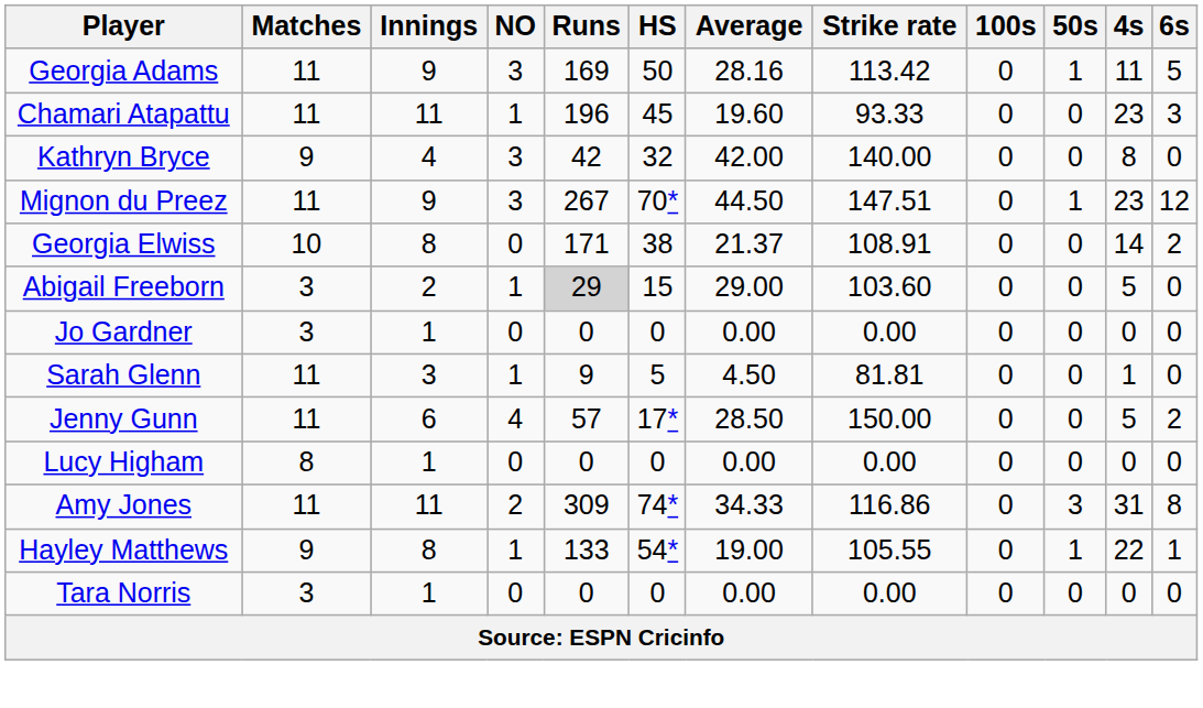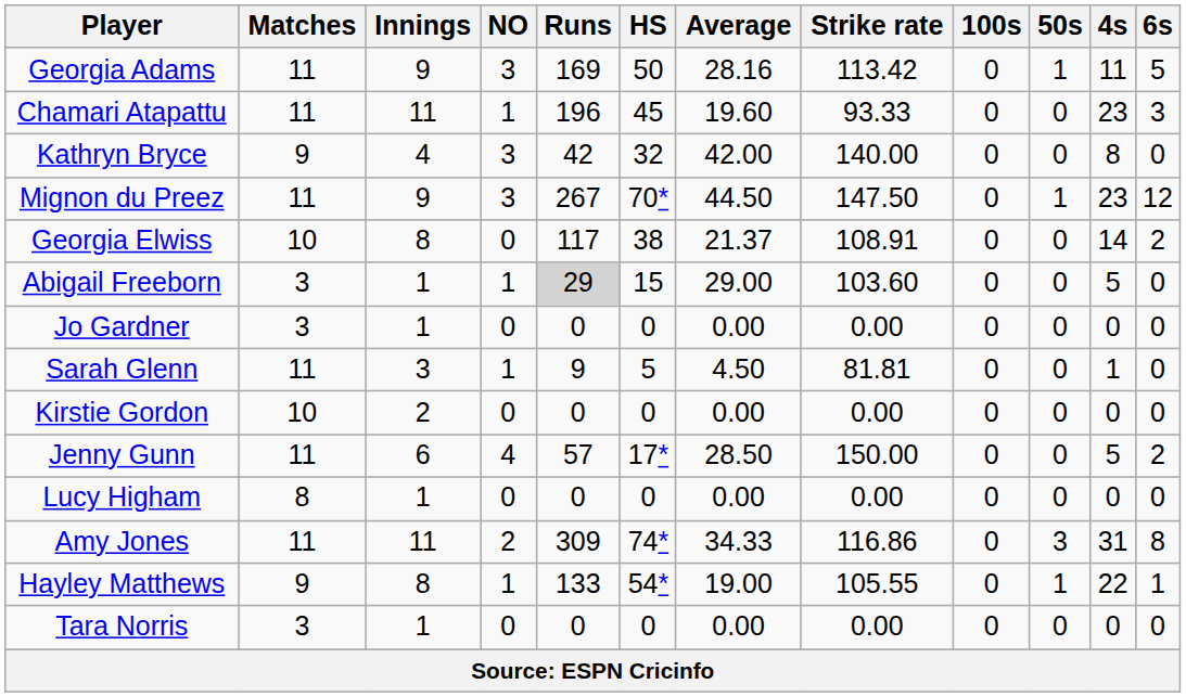Mignon du Preez | Strike rate: 147.51 -> 147.50
Georgia Elwiss | Runs: 171 -> 117
Abigail Freeborn | Innings: 2 -> 1
+ row: Kirstie Gordon | 10 | 2 | 0 | 0 | 0 | 0.00 | 0.00 | 0 | 0 | 0 | 0
